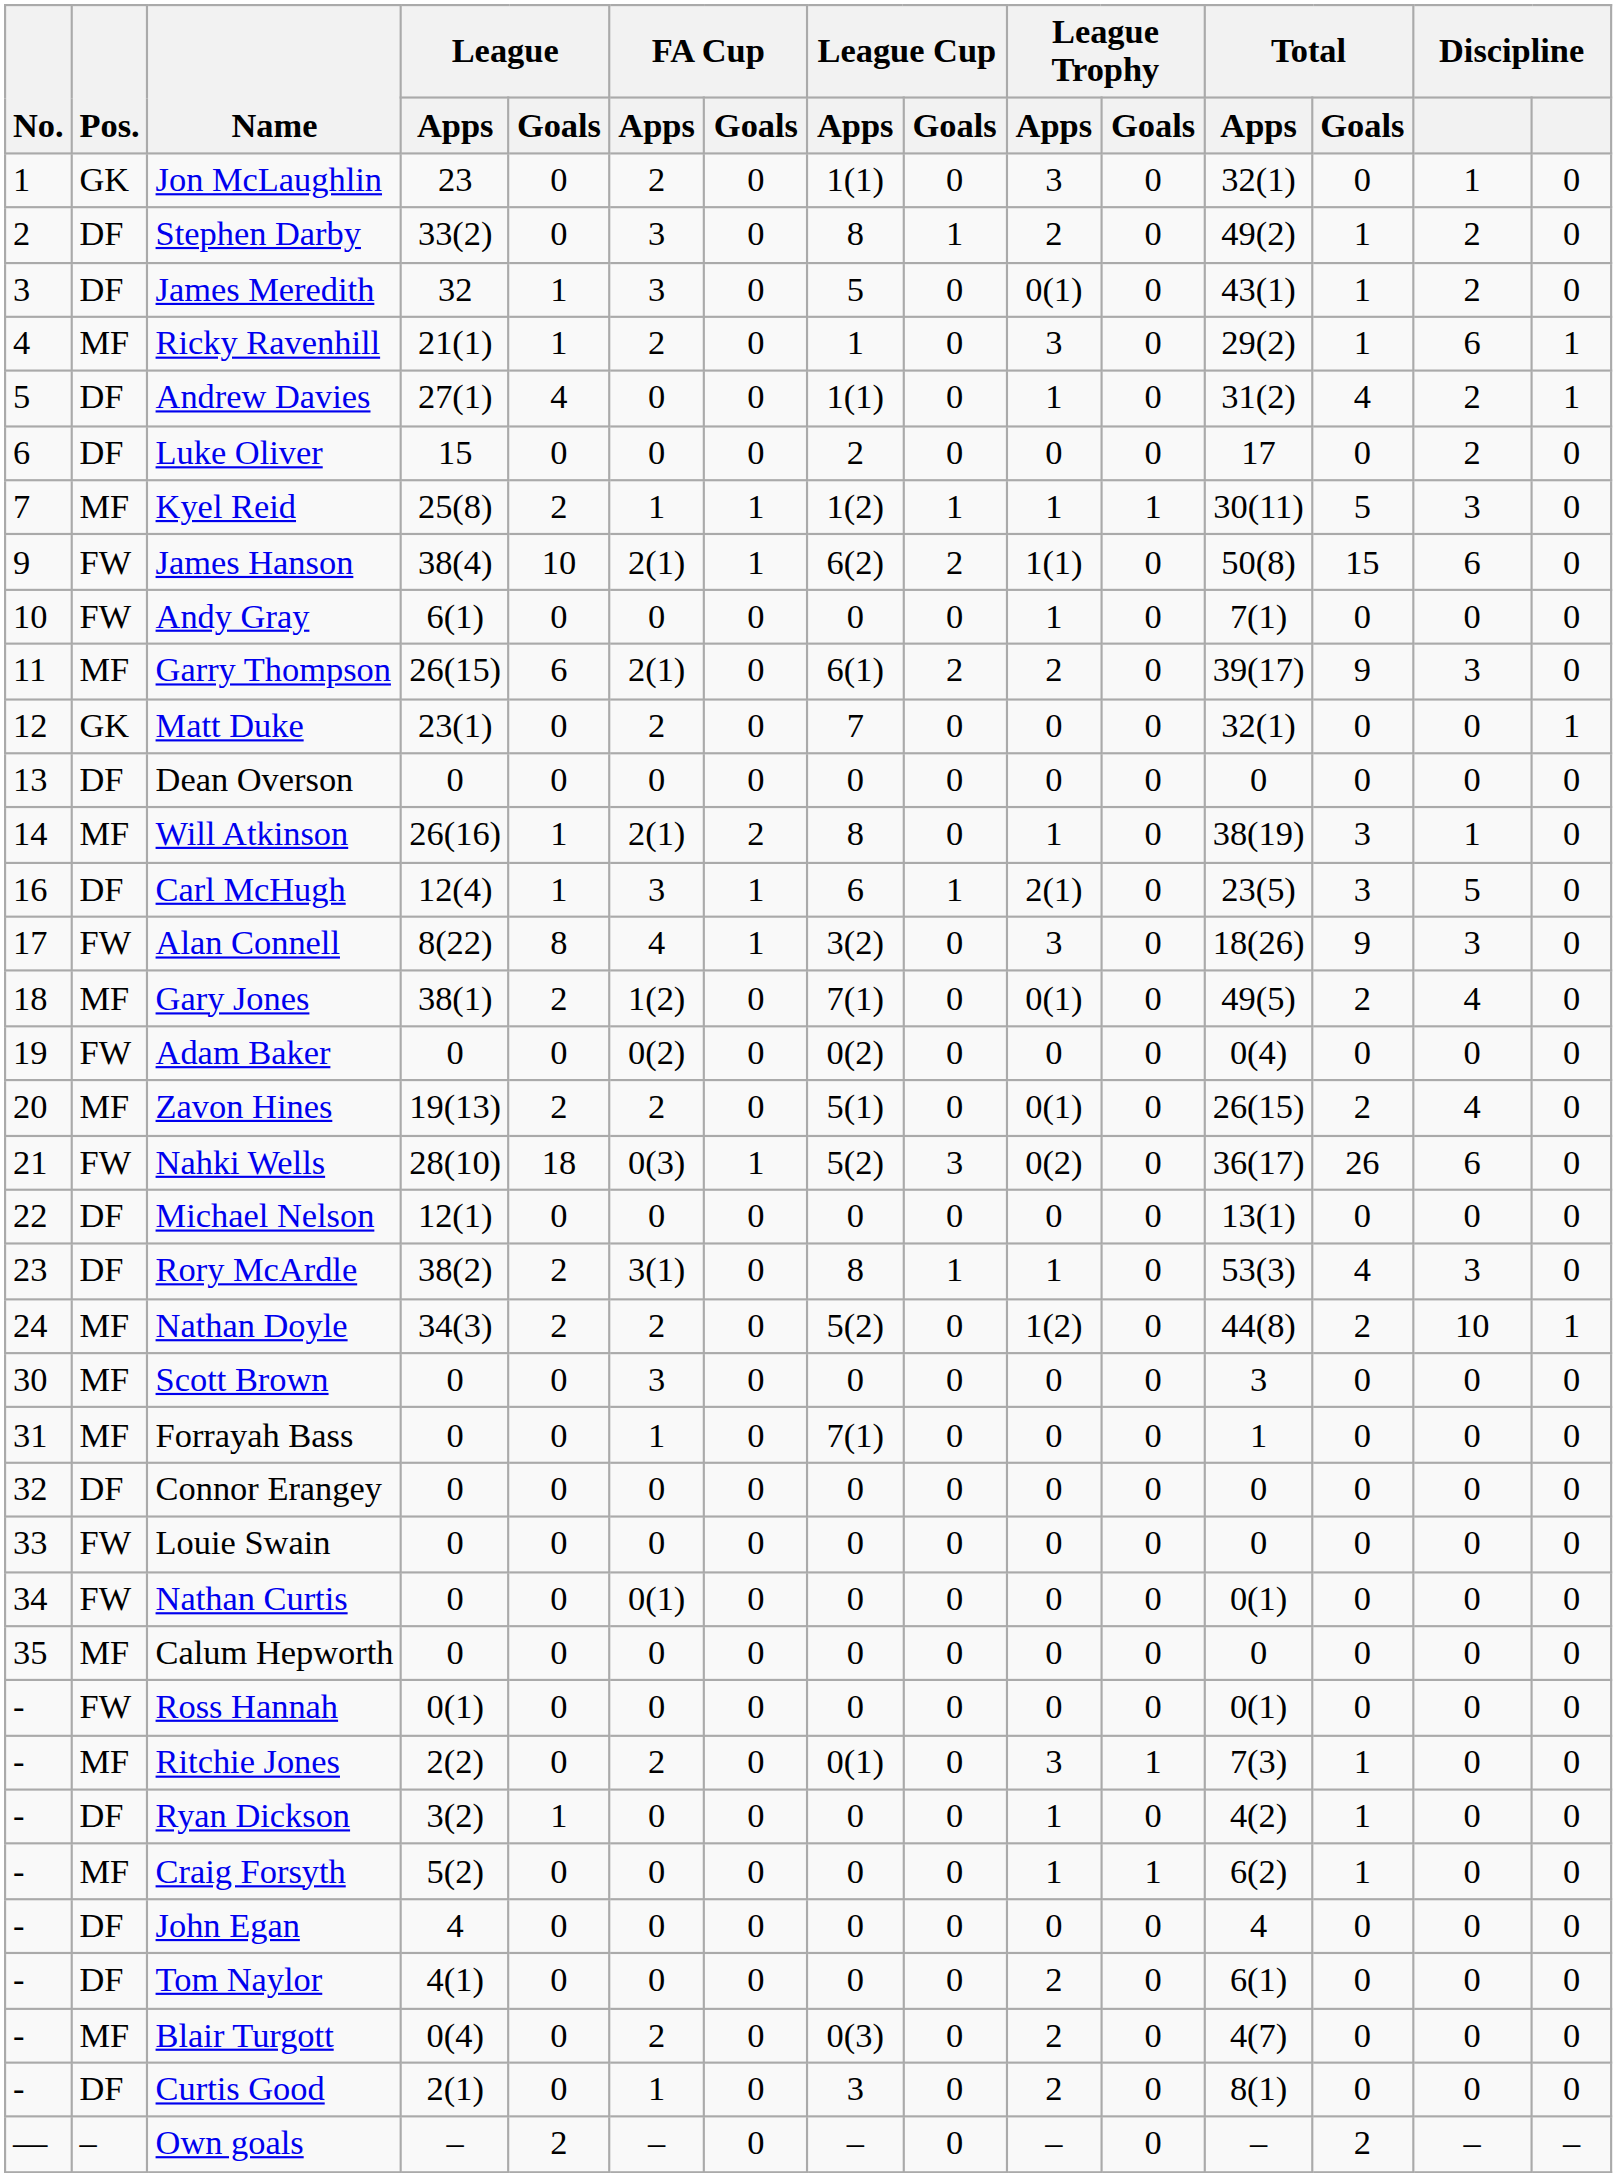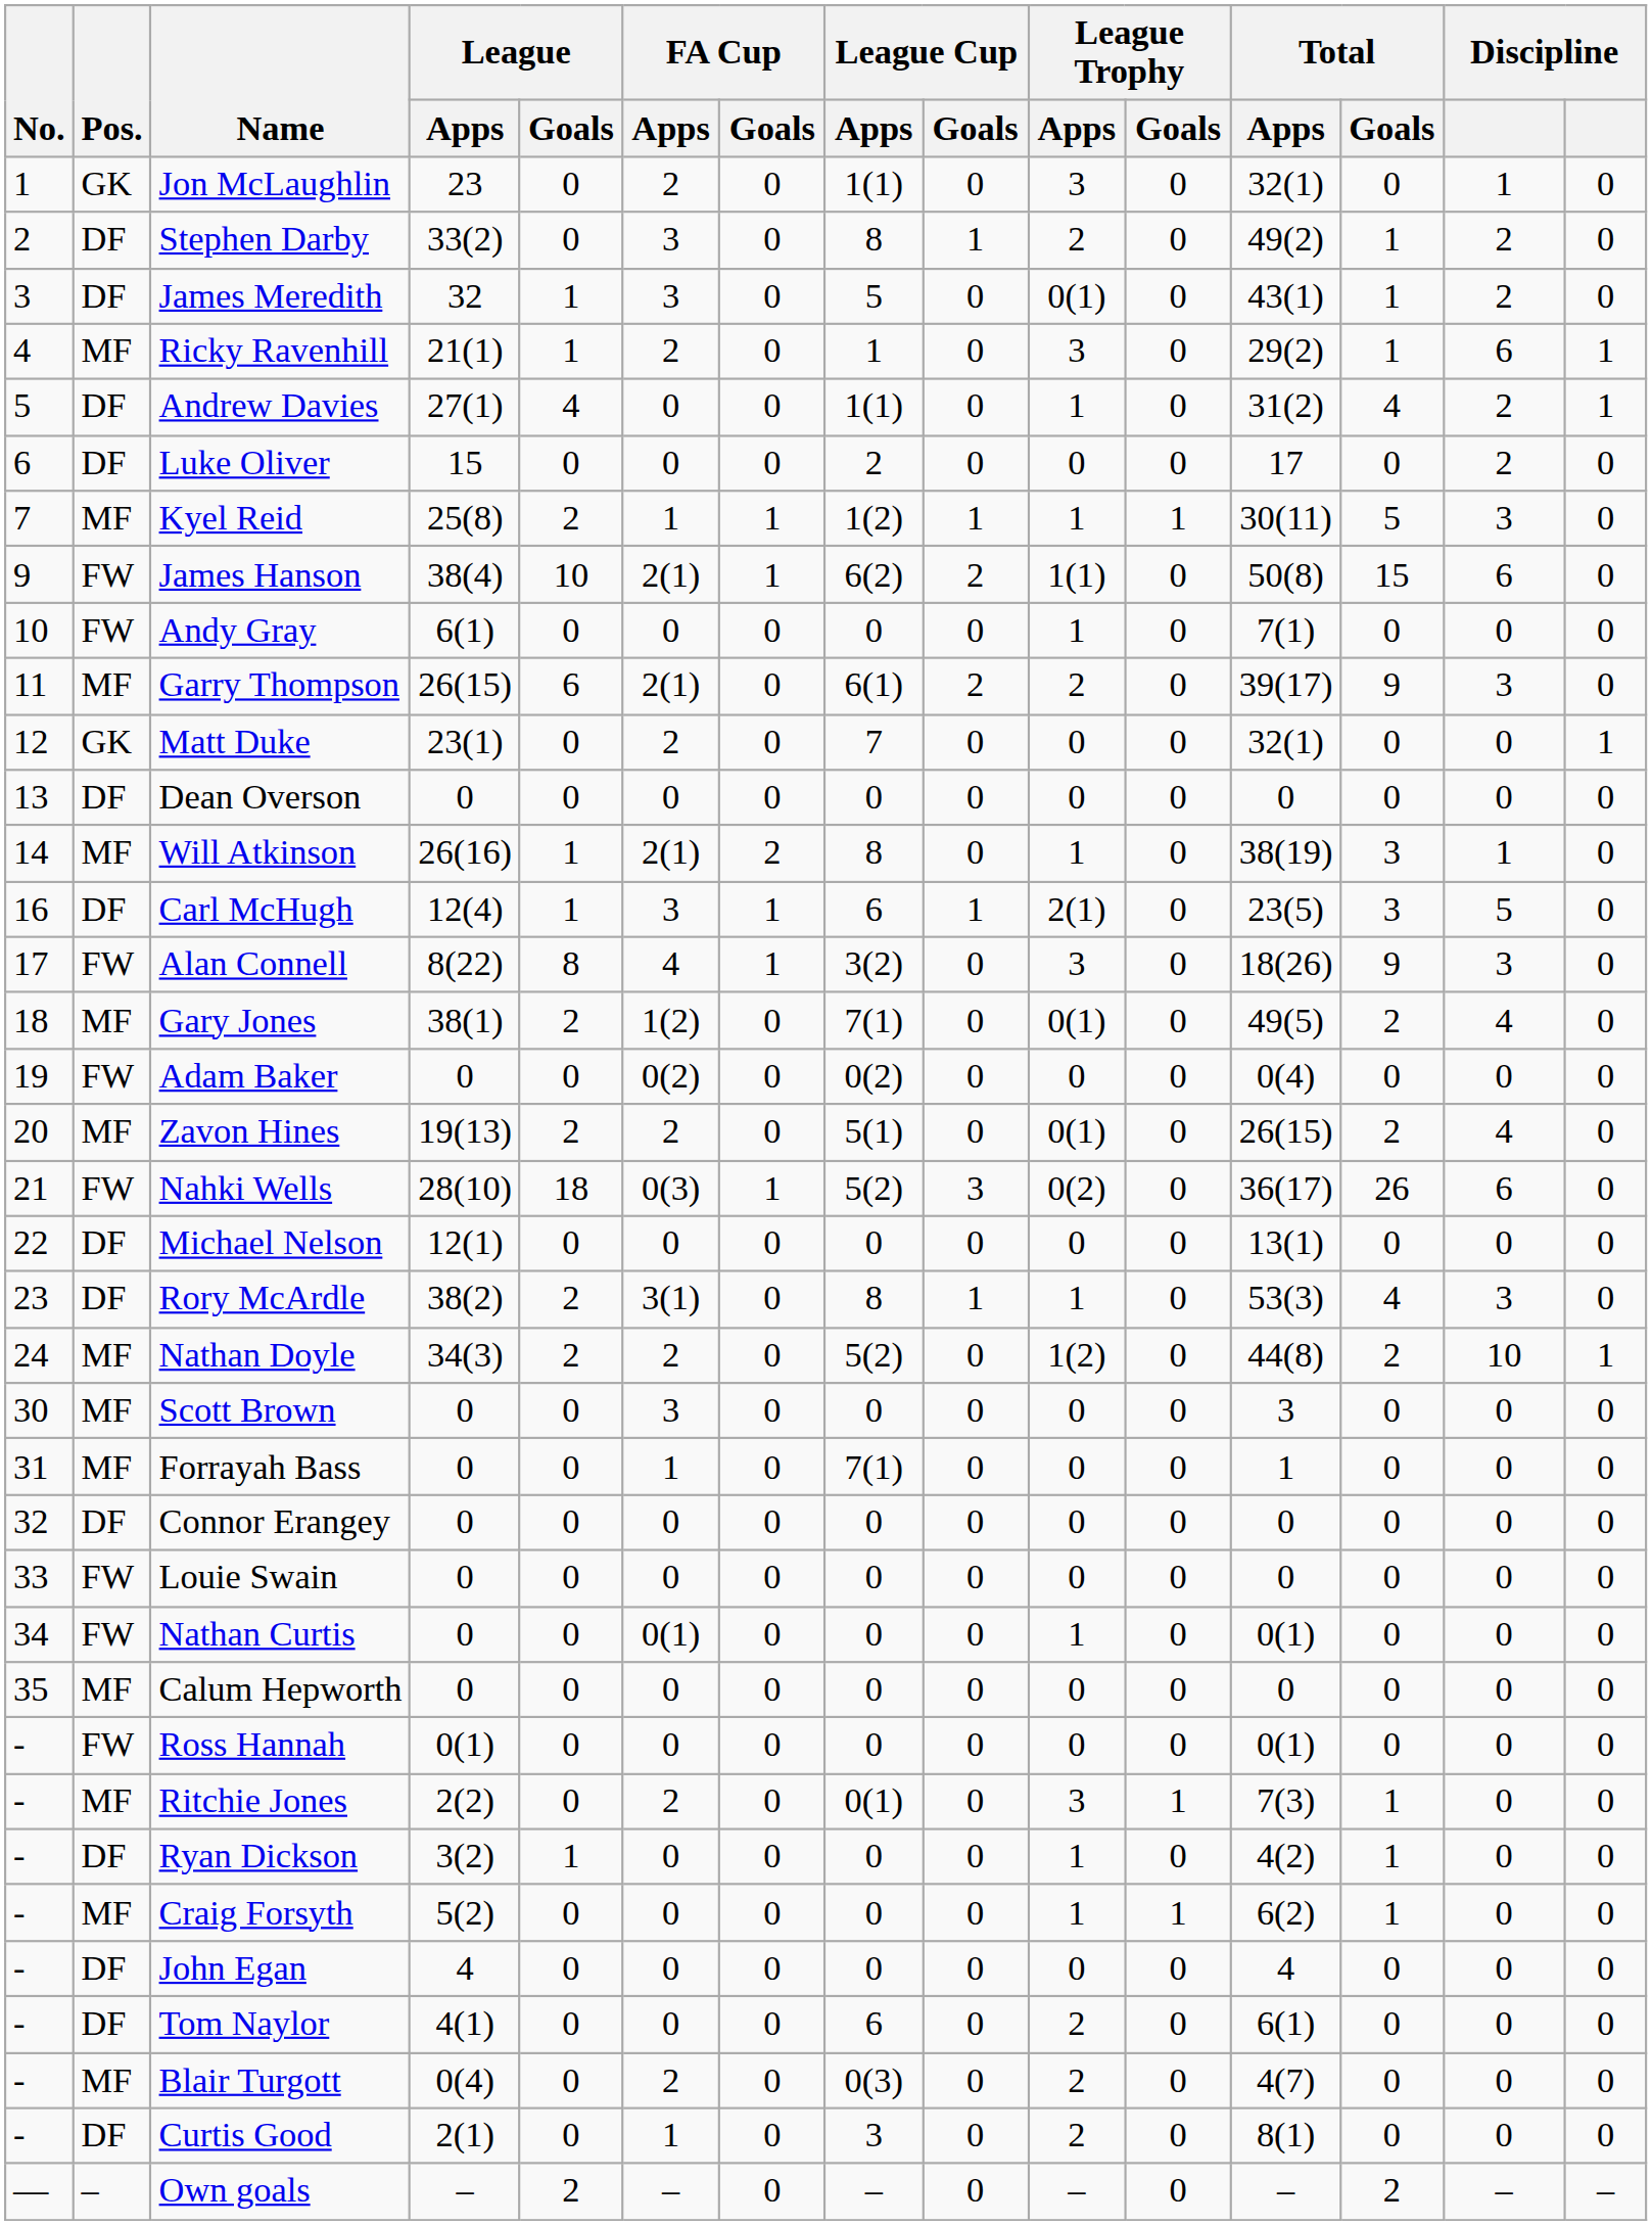Nathan Curtis | League Trophy / Apps: 0 -> 1
Tom Naylor | League Cup / Apps: 0 -> 6
